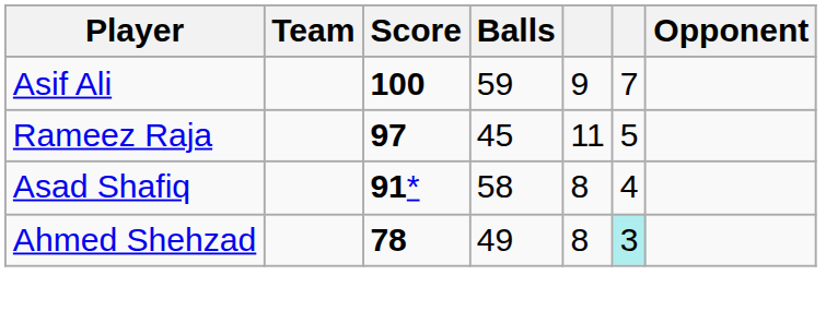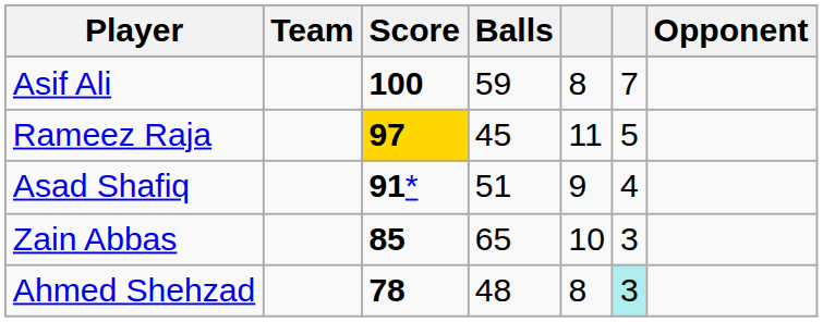Asif Ali | column 5: 9 -> 8
Rameez Raja | Score: no background -> gold background
Asad Shafiq | Balls: 58 -> 51
Asad Shafiq | column 5: 8 -> 9
+ row: Zain Abbas | 85 | 65 | 10 | 3
Ahmed Shehzad | Balls: 49 -> 48
